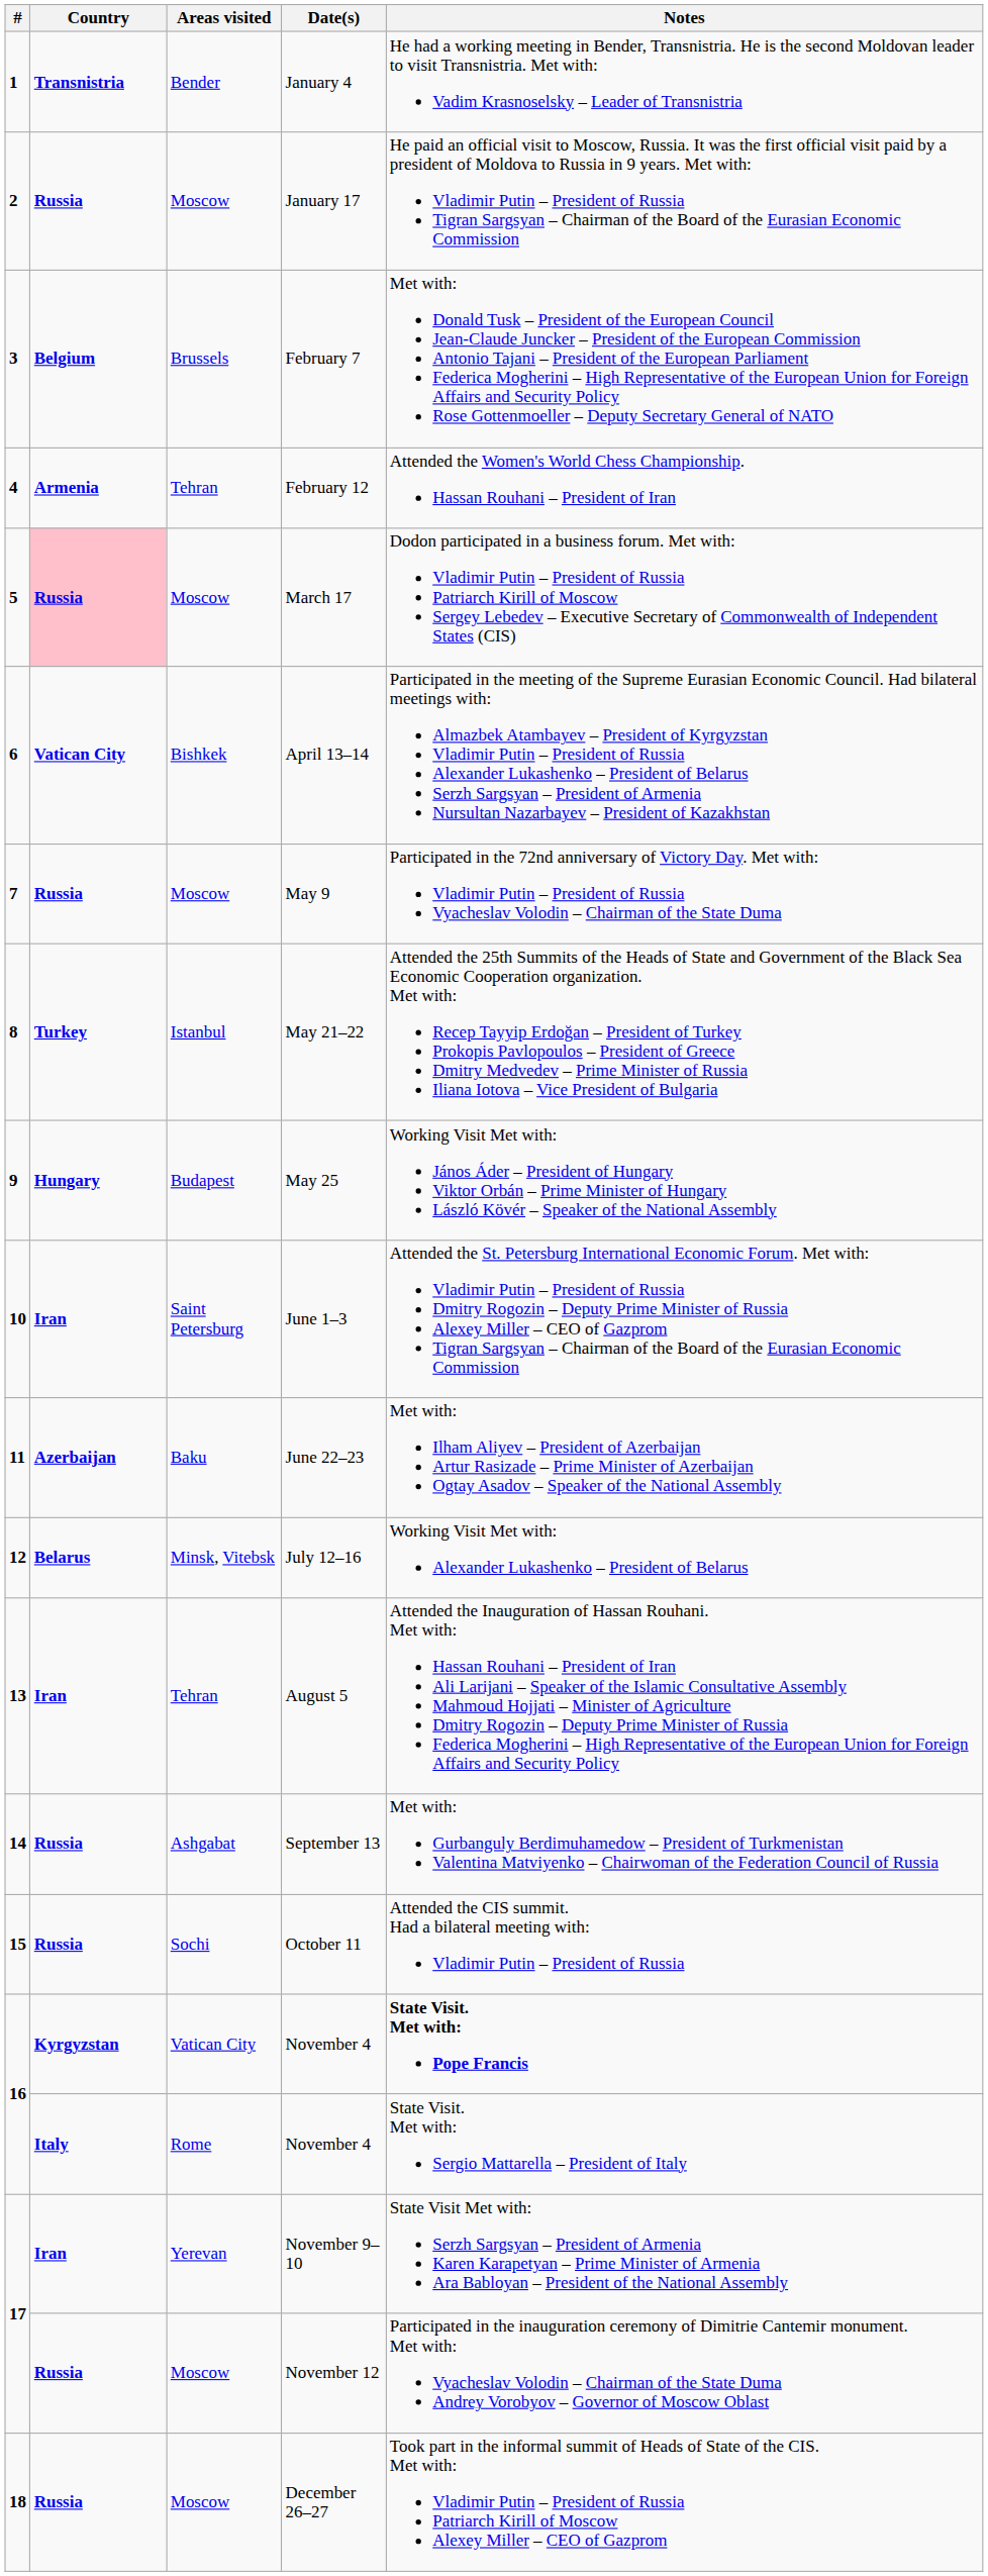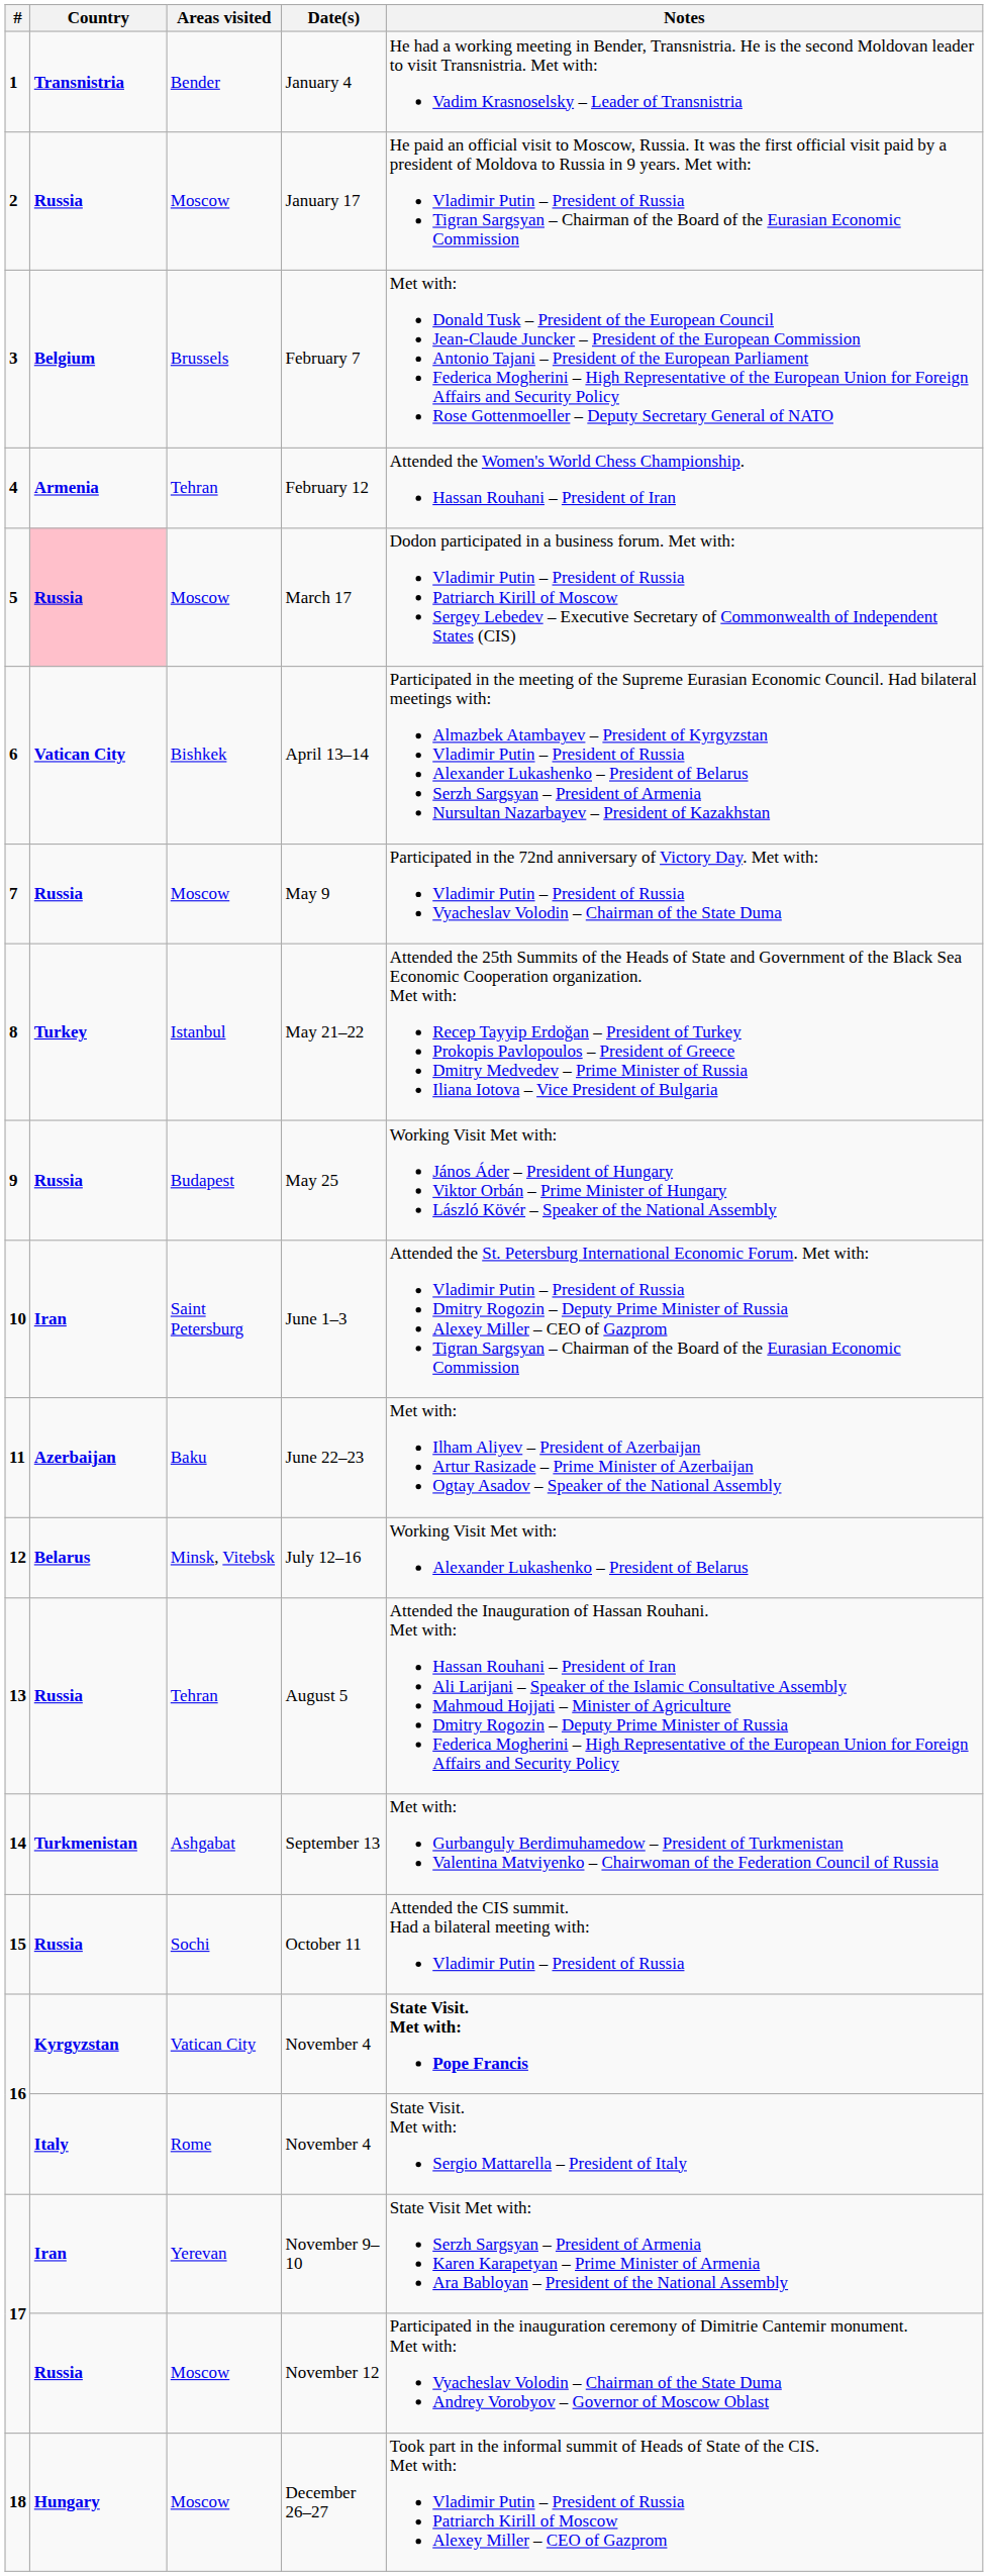May 25 | Country: Hungary -> Russia
August 5 | Country: Iran -> Russia
September 13 | Country: Russia -> Turkmenistan
December 26–27 | Country: Russia -> Hungary
